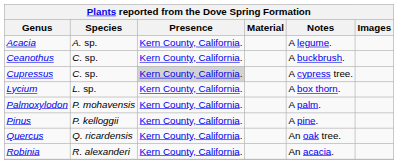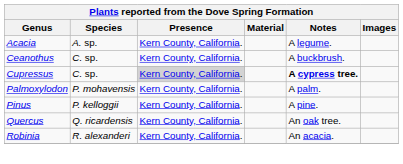Cupressus | Notes: normal -> bold
- row: Lycium | L. sp. | Kern County, California. | A box thorn.
